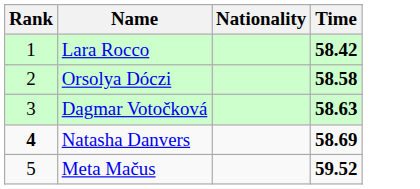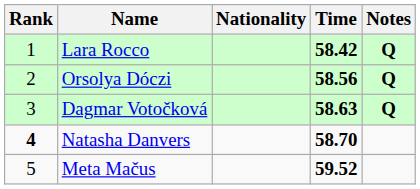+ column: Notes | Q | Q | Q
Orsolya Dóczi | Time: 58.58 -> 58.56
Natasha Danvers | Time: 58.69 -> 58.70
